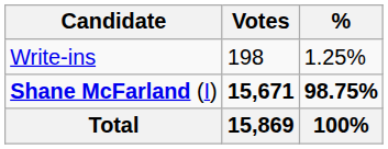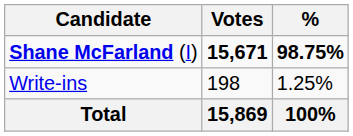rows swapped: Shane McFarland (I) <-> Write-ins
